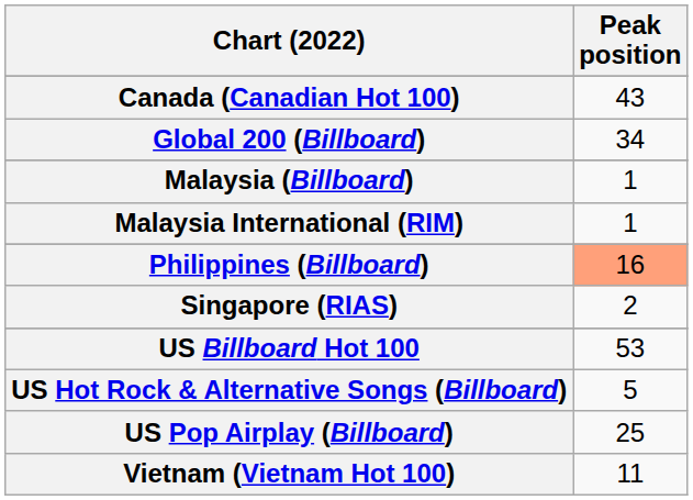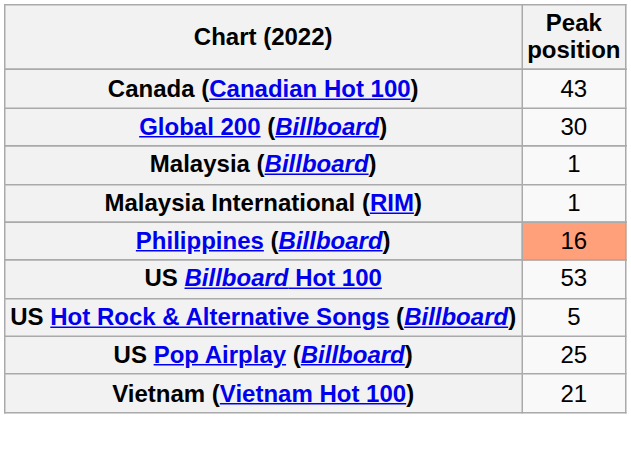Global 200 (Billboard) | Peak position: 34 -> 30
- row: Singapore (RIAS) | 2
Vietnam (Vietnam Hot 100) | Peak position: 11 -> 21
